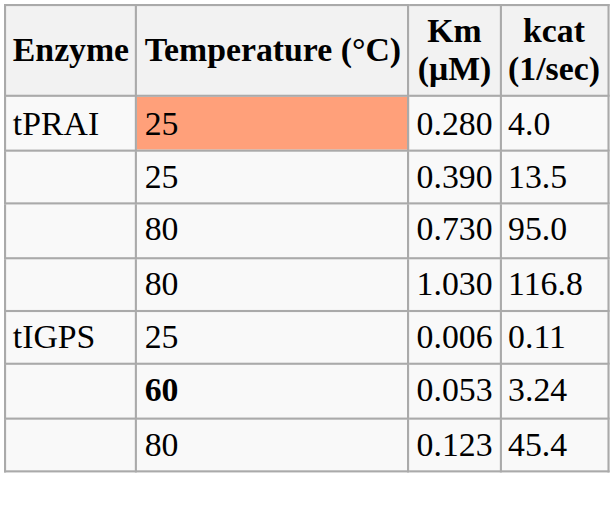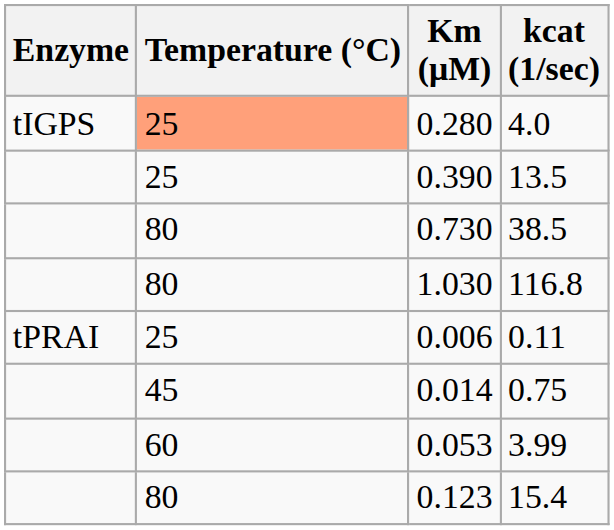0.280 | Enzyme: tPRAI -> tIGPS
0.730 | kcat (1/sec): 95.0 -> 38.5
0.006 | Enzyme: tIGPS -> tPRAI
+ row: 45 | 0.014 | 0.75
0.053 | Temperature (°C): bold -> normal
0.053 | kcat (1/sec): 3.24 -> 3.99
0.123 | kcat (1/sec): 45.4 -> 15.4
